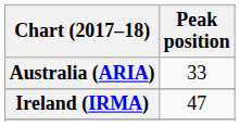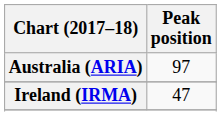Australia (ARIA) | Peak position: 33 -> 97
